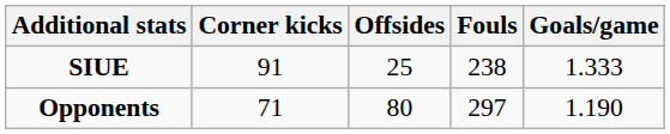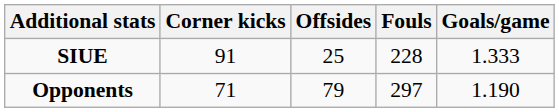SIUE | Fouls: 238 -> 228
Opponents | Offsides: 80 -> 79
